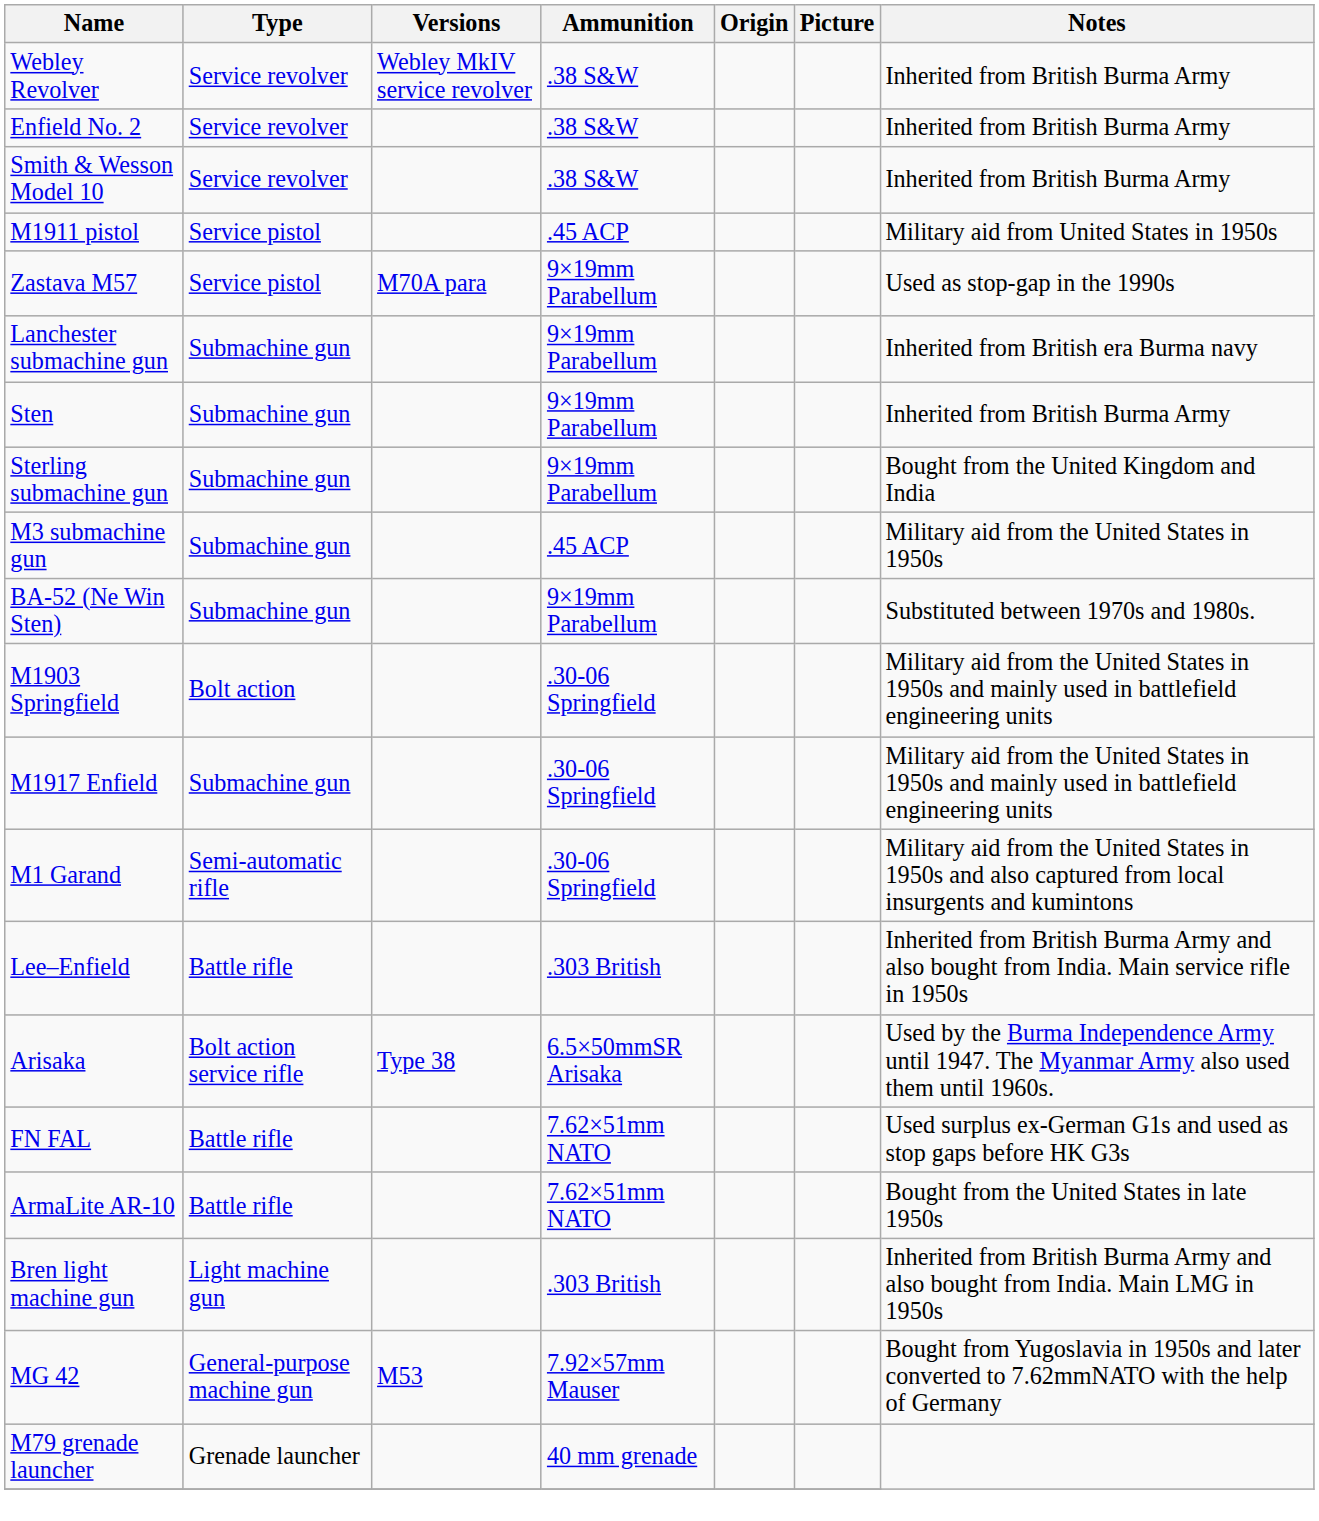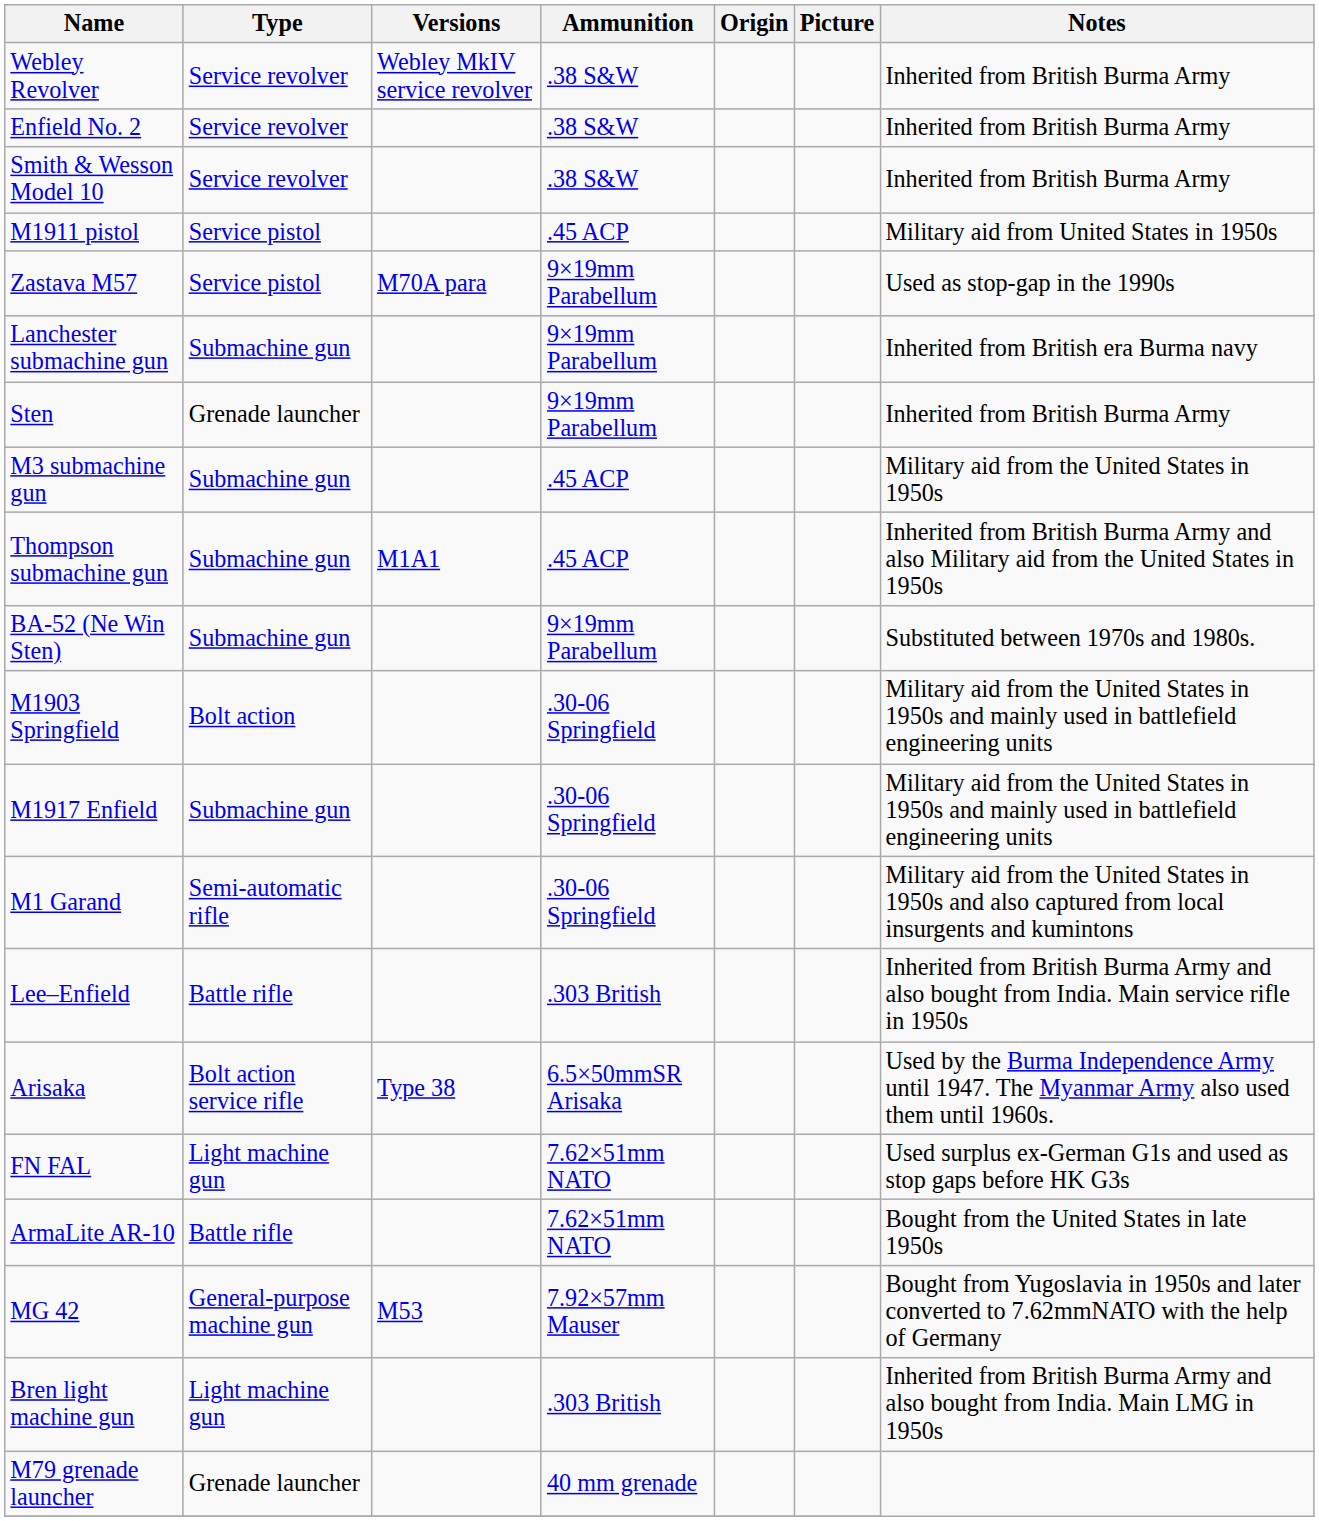Sten | Type: Submachine gun -> Grenade launcher
- row: Sterling submachine gun | Submachine gun | 9×19mm Parabellum | Bought from the United Kingdom and India
+ row: Thompson submachine gun | Submachine gun | M1A1 | .45 ACP | Inherited from British Burma Army and also Military aid from the United States in 1950s
FN FAL | Type: Battle rifle -> Light machine gun
rows swapped: Bren light machine gun <-> MG 42
